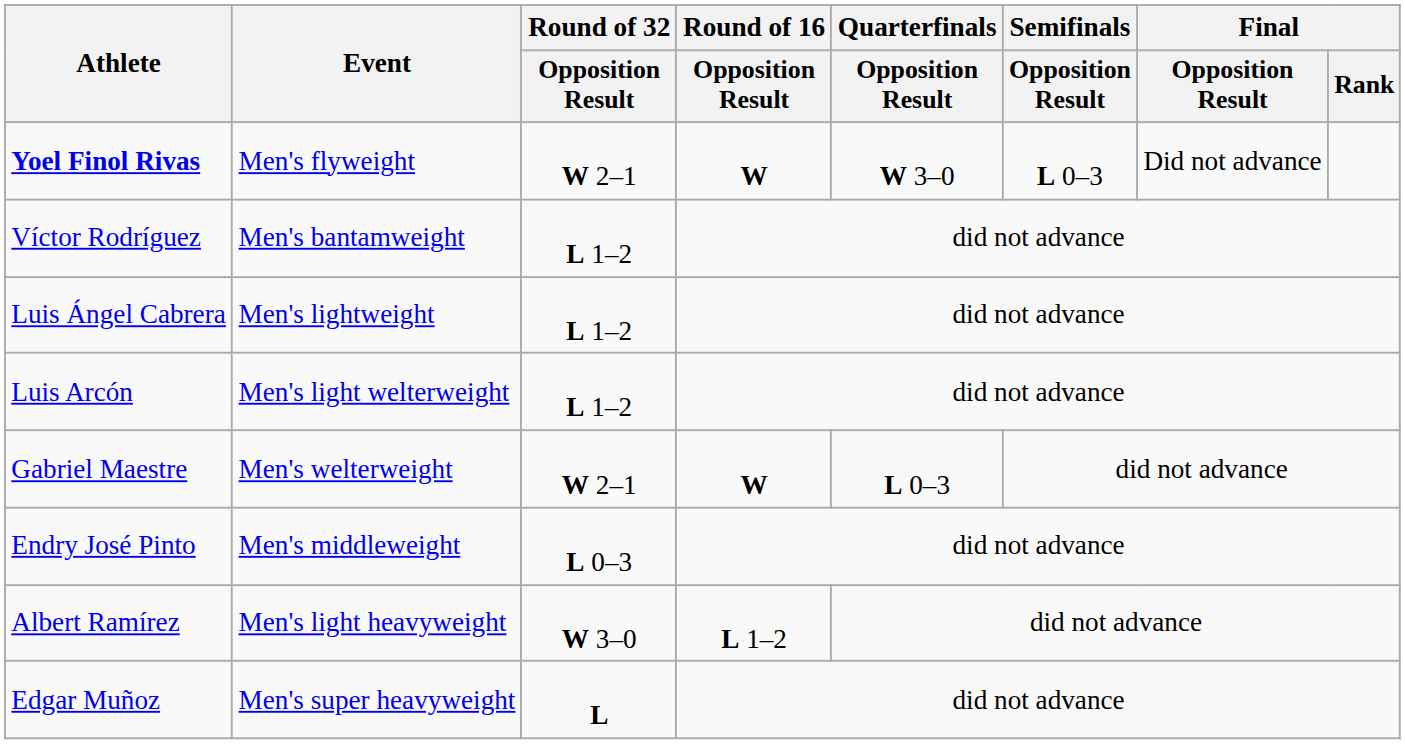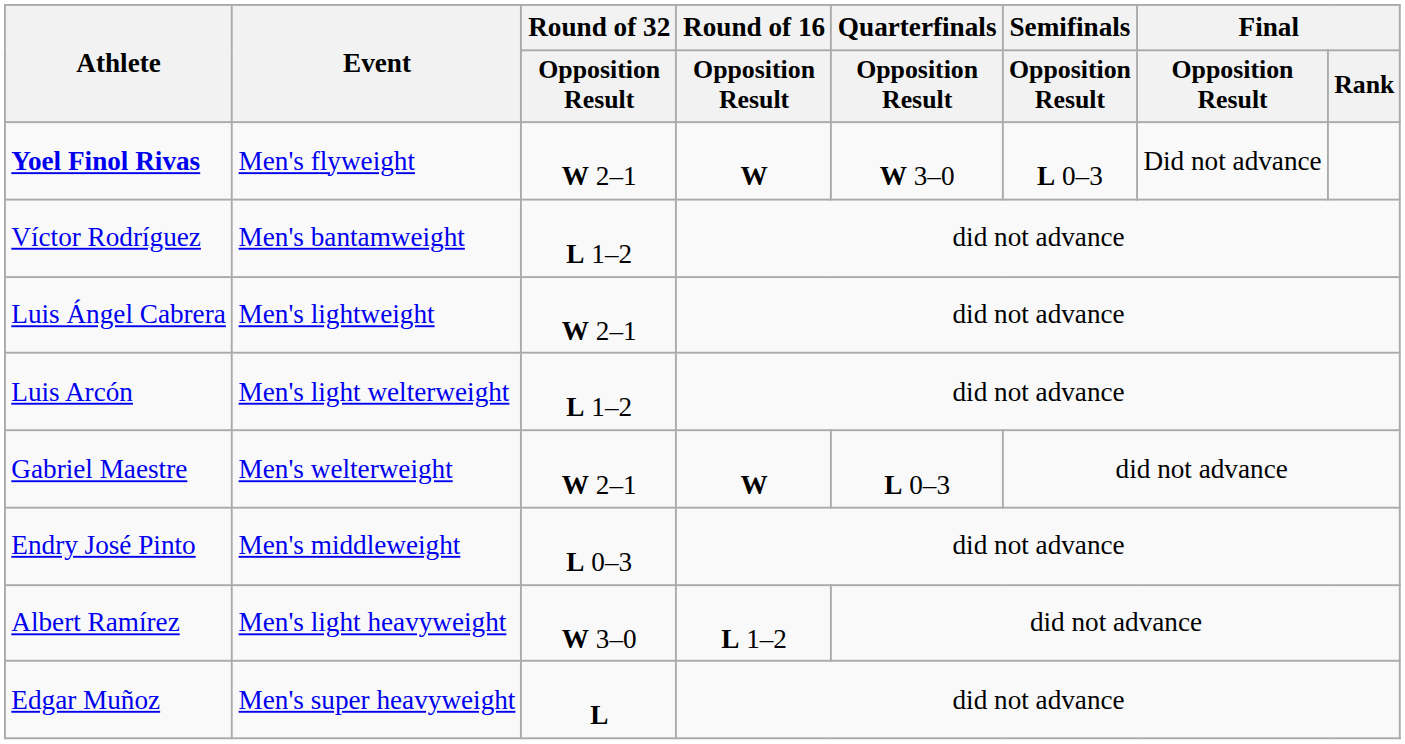Luis Ángel Cabrera | Round of 32 / Opposition Result: L 1–2 -> W 2–1
